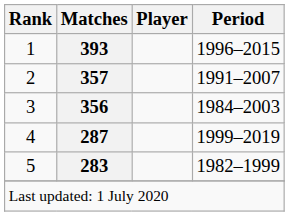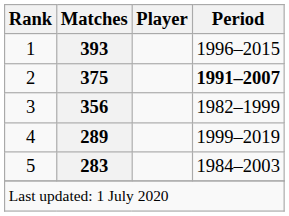2 | Matches: 357 -> 375
2 | Period: normal -> bold
3 | Period: 1984–2003 -> 1982–1999
4 | Matches: 287 -> 289
5 | Period: 1982–1999 -> 1984–2003
